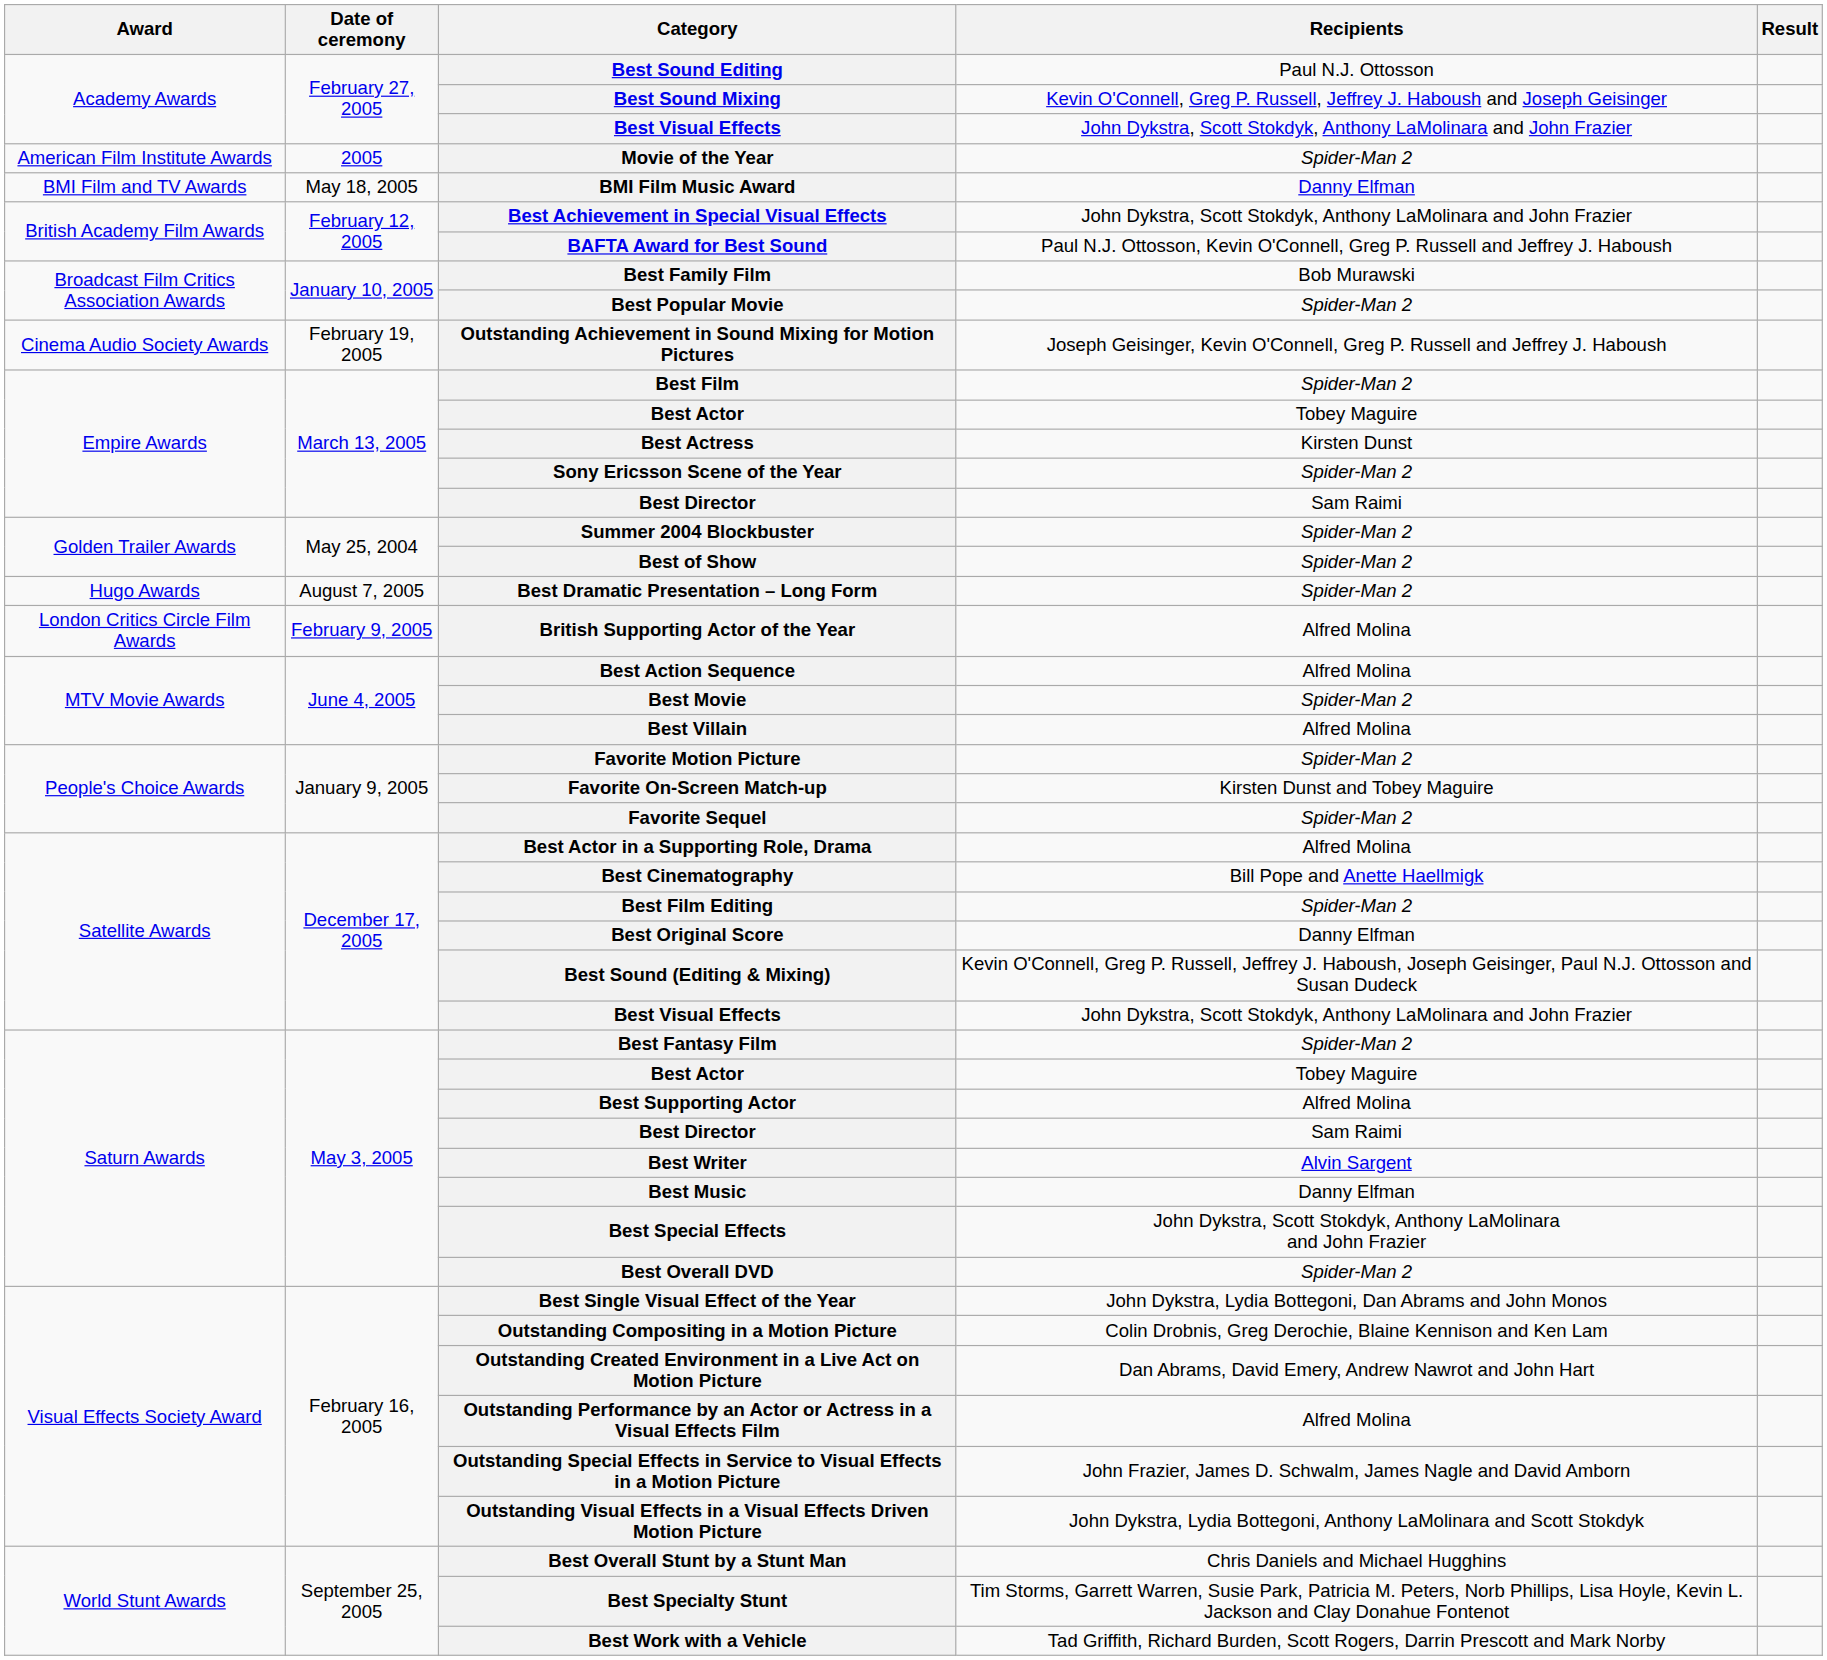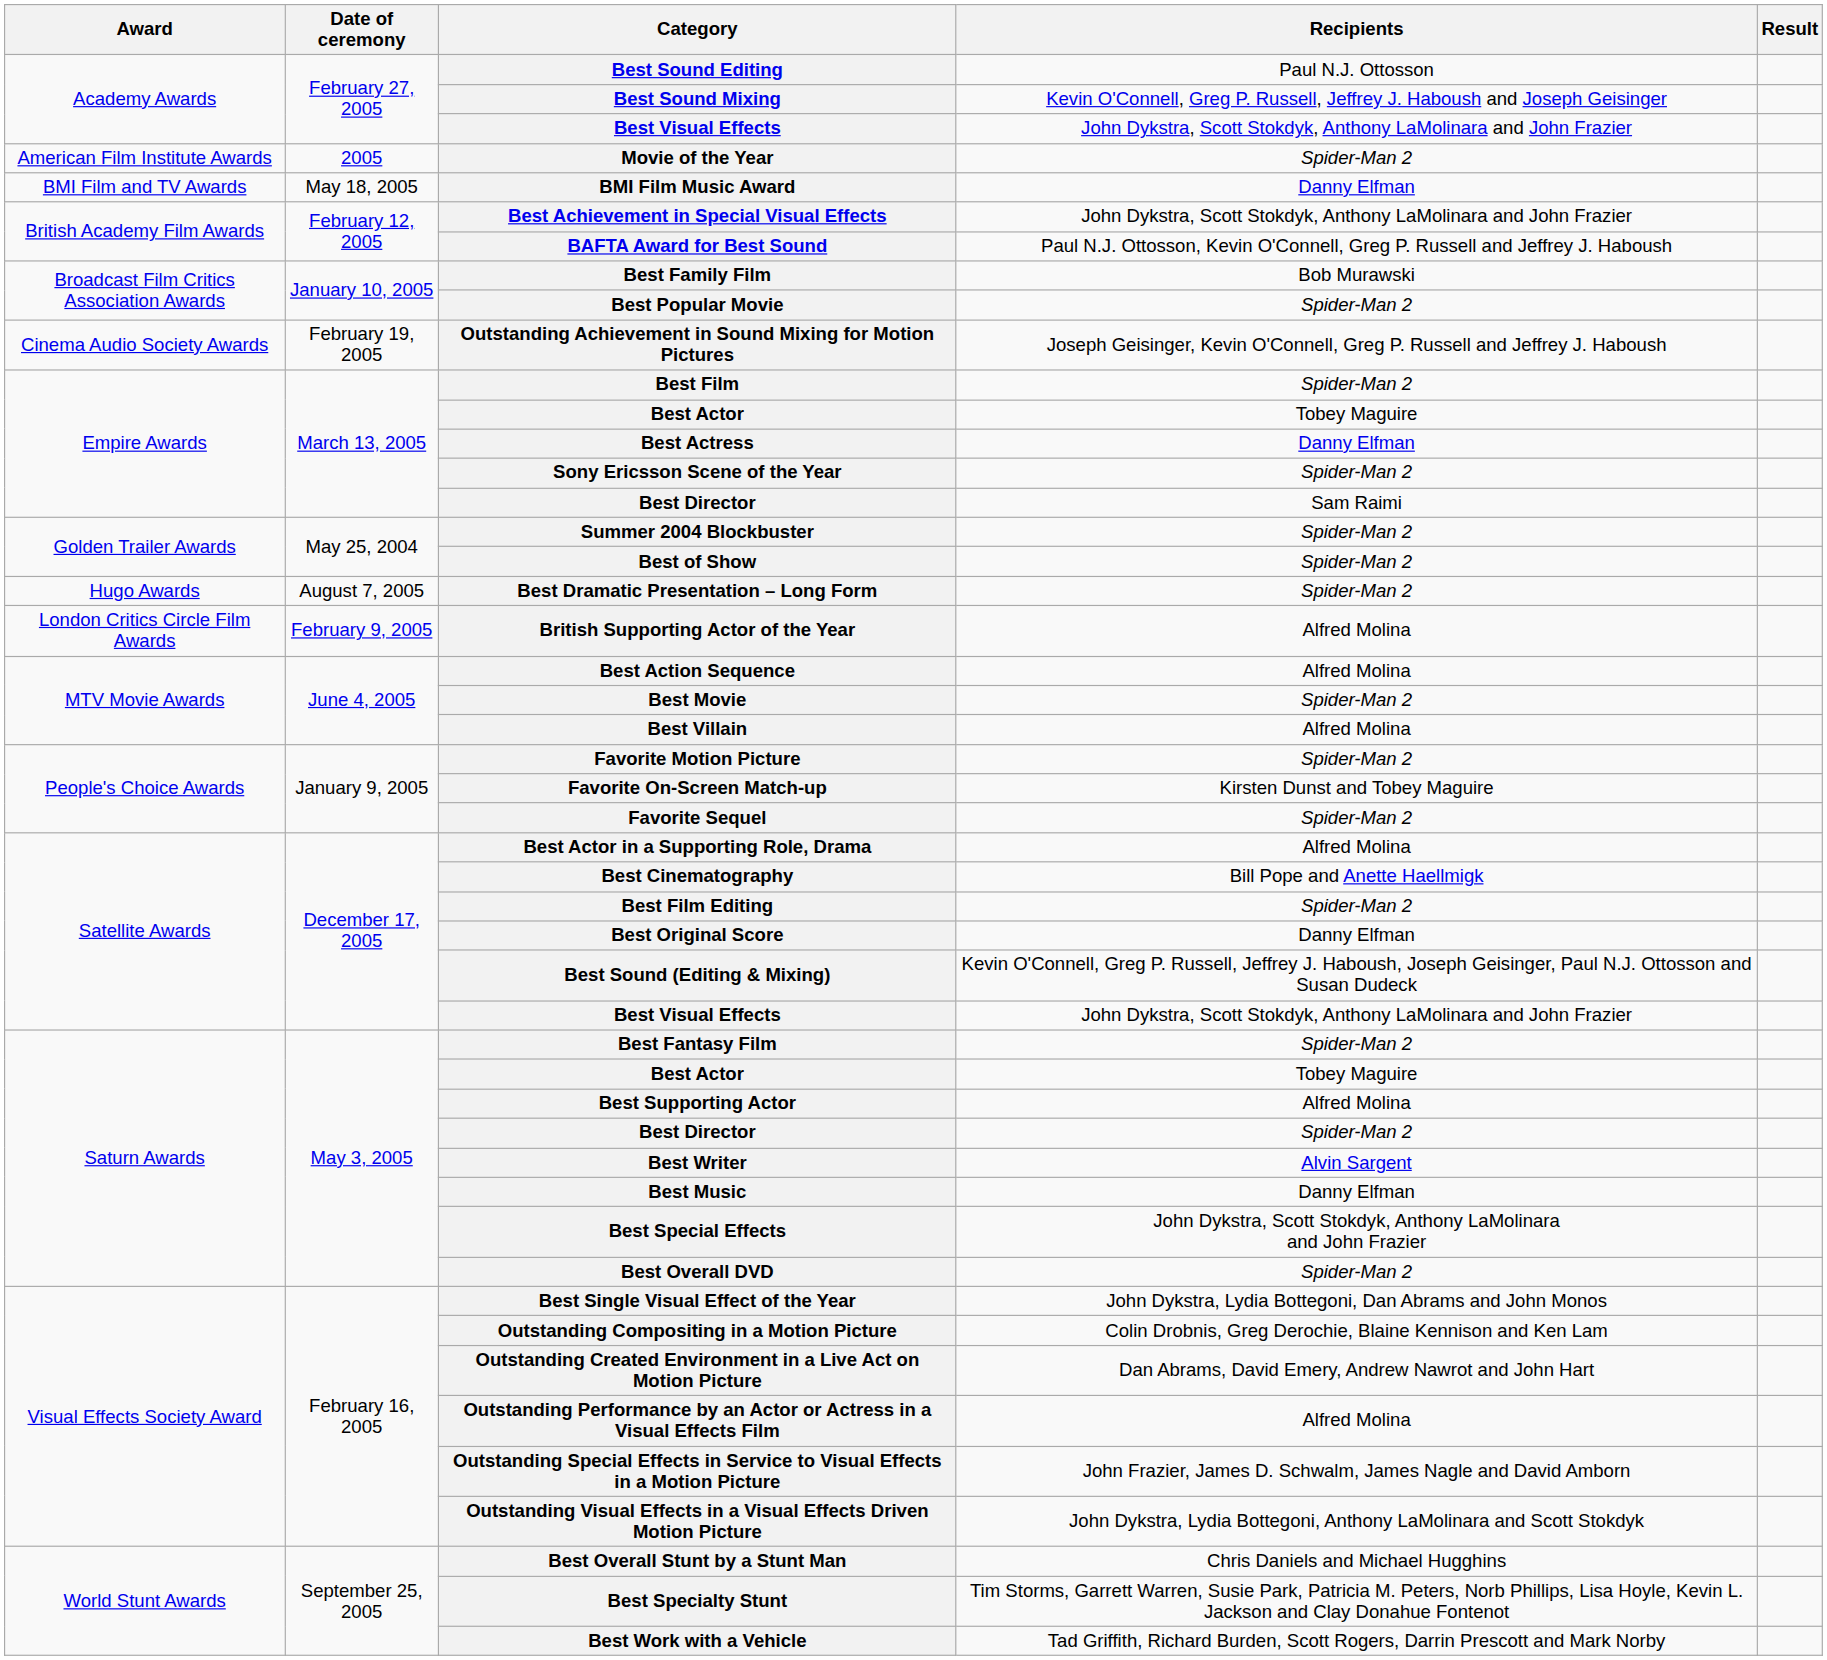Best Actress | Recipients: Kirsten Dunst -> Danny Elfman
Saturn Awards / Best Director | Recipients: Sam Raimi -> Spider-Man 2
